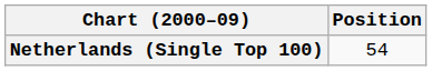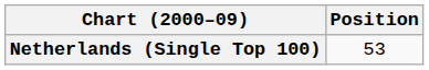Netherlands (Single Top 100) | Position: 54 -> 53
